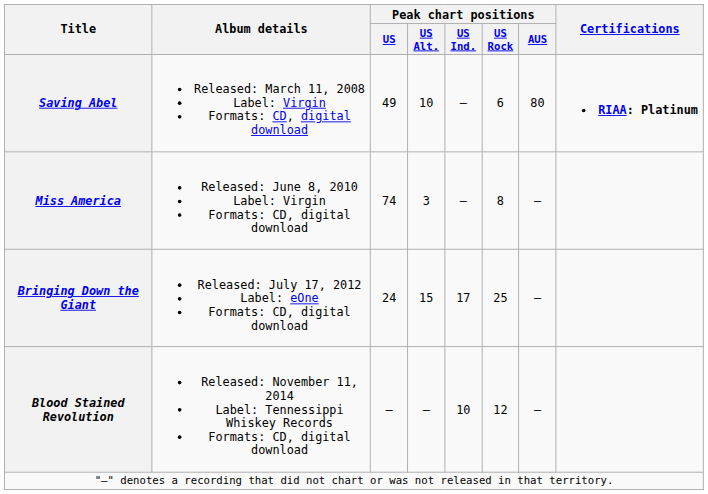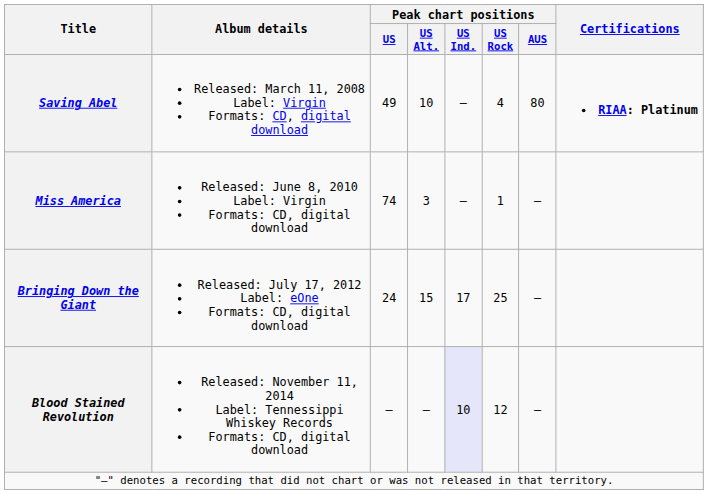Saving Abel | Peak chart positions / US Rock: 6 -> 4
Miss America | Peak chart positions / US Rock: 8 -> 1
Blood Stained Revolution | Peak chart positions / US Ind.: no background -> lavender background
